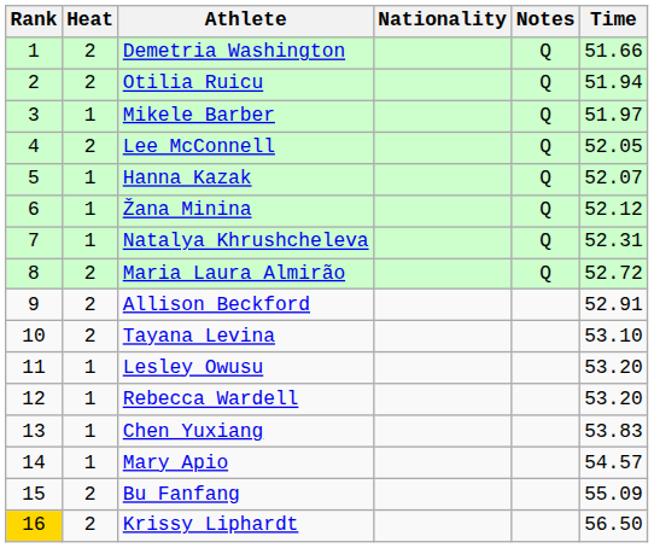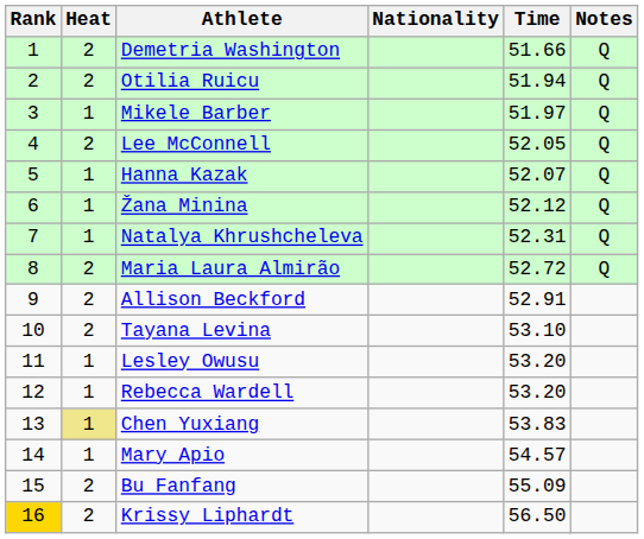columns swapped: Time <-> Notes
Chen Yuxiang | Heat: no background -> khaki background
